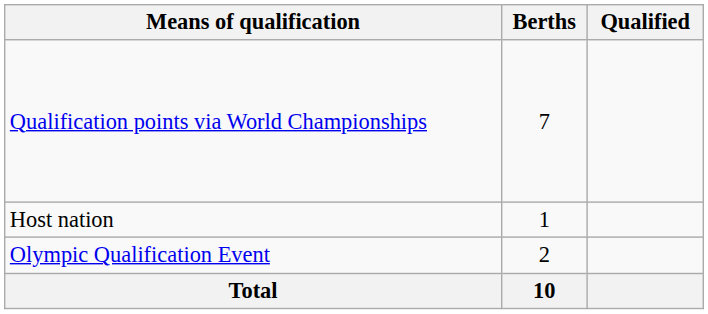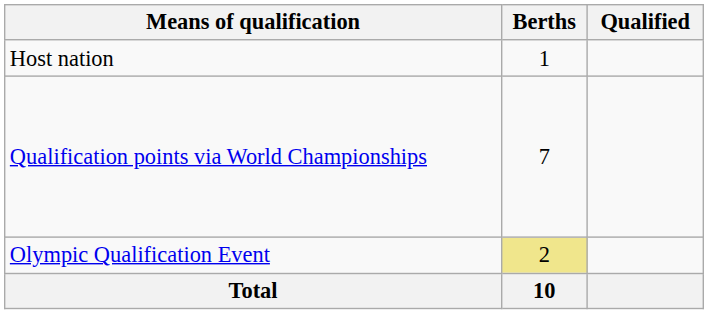rows swapped: Host nation <-> Qualification points via World Championships
Olympic Qualification Event | Berths: no background -> khaki background
